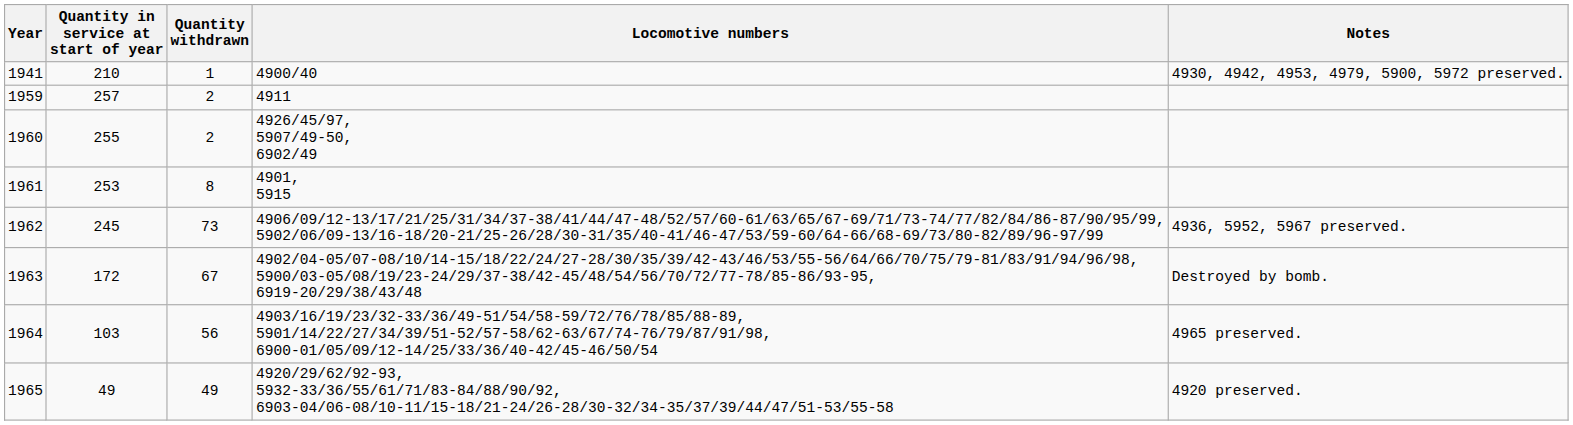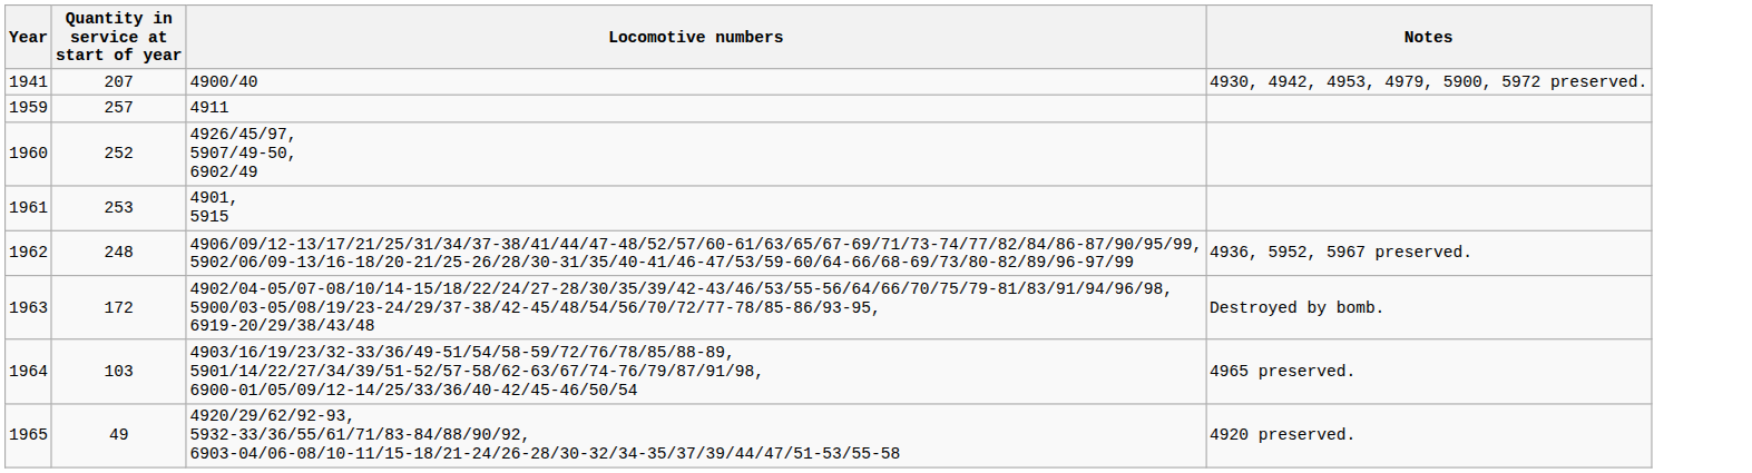- column: Quantity withdrawn | 1 | 2 | 2 | 8 | 73 | 67 | 56 | 49
1941 | Quantity in service at start of year: 210 -> 207
1960 | Quantity in service at start of year: 255 -> 252
1962 | Quantity in service at start of year: 245 -> 248
